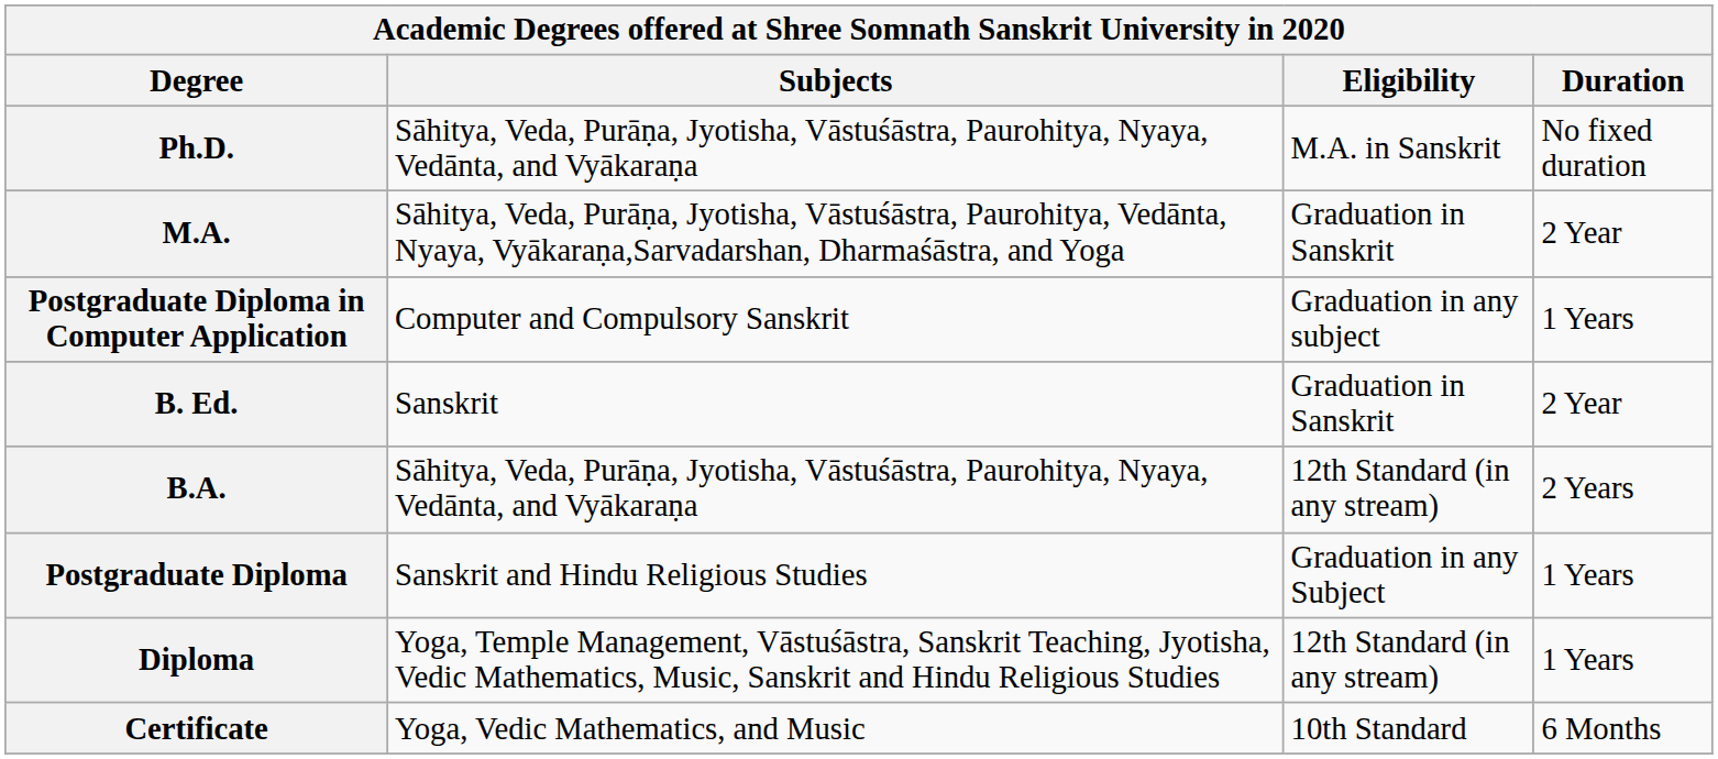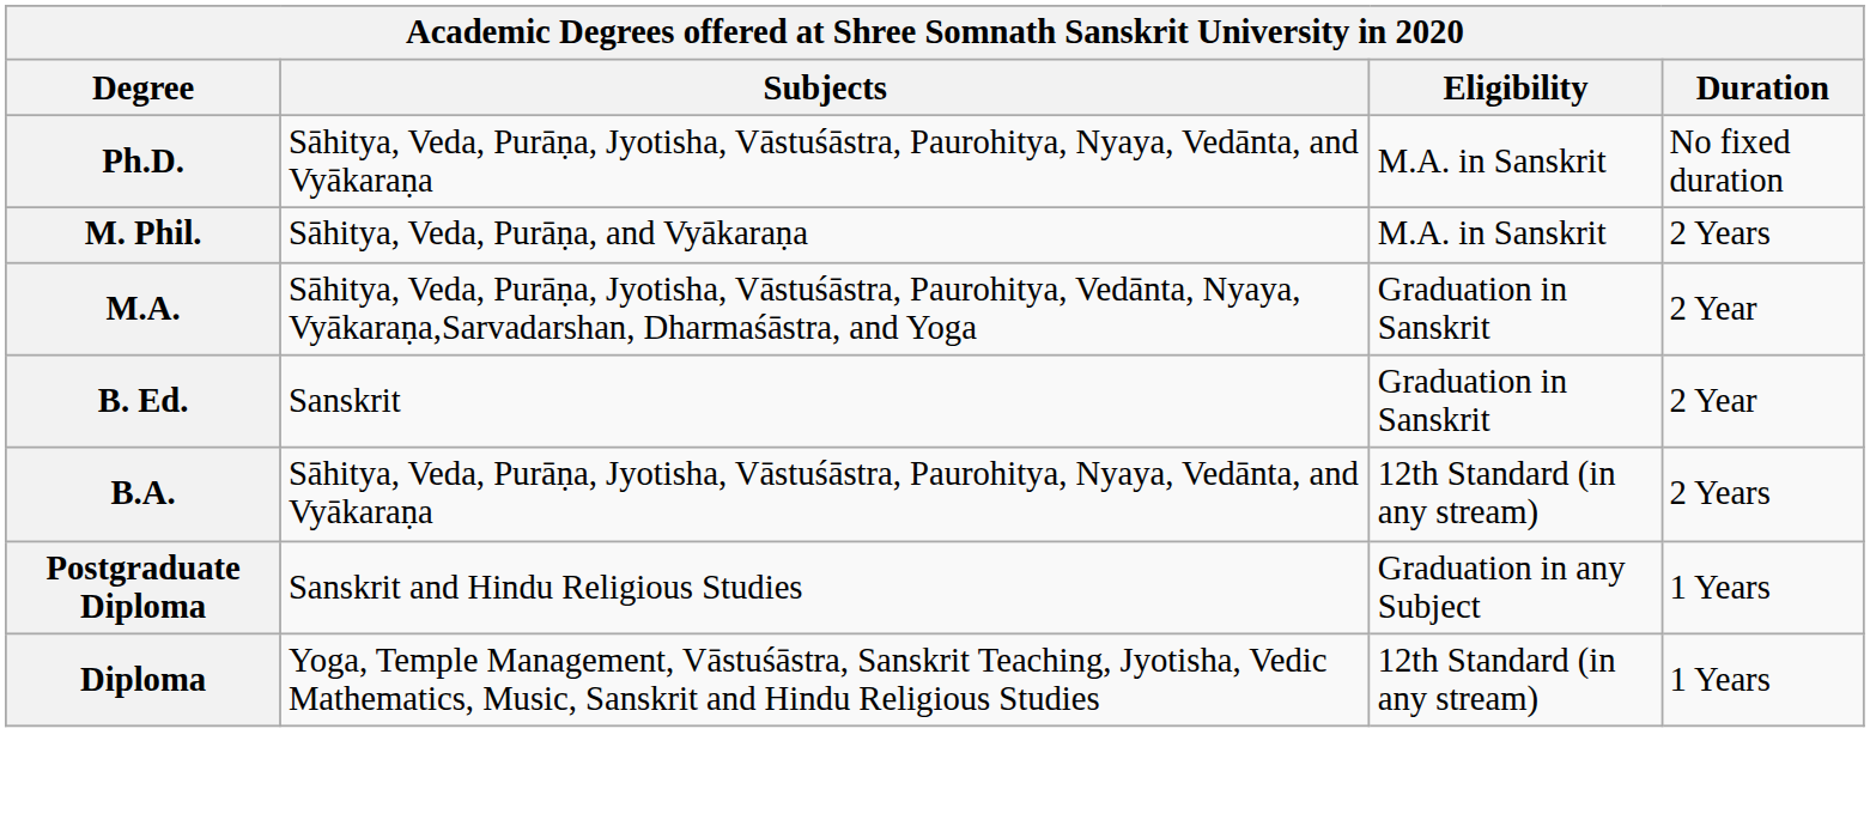+ row: M. Phil. | Sāhitya, Veda, Purāṇa, and Vyākaraṇa | M.A. in Sanskrit | 2 Years
- row: Postgraduate Diploma in Computer Application | Computer and Compulsory Sanskrit | Graduation in any subject | 1 Years
- row: Certificate | Yoga, Vedic Mathematics, and Music | 10th Standard | 6 Months
